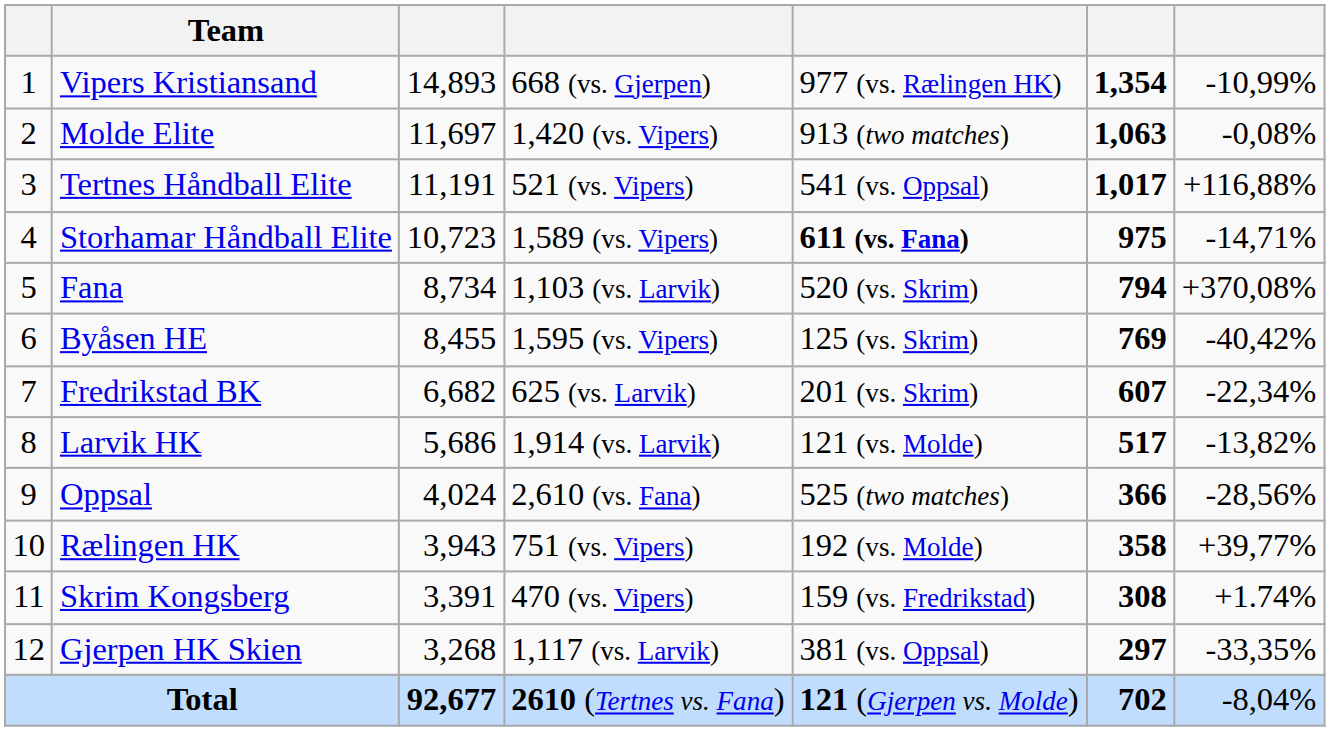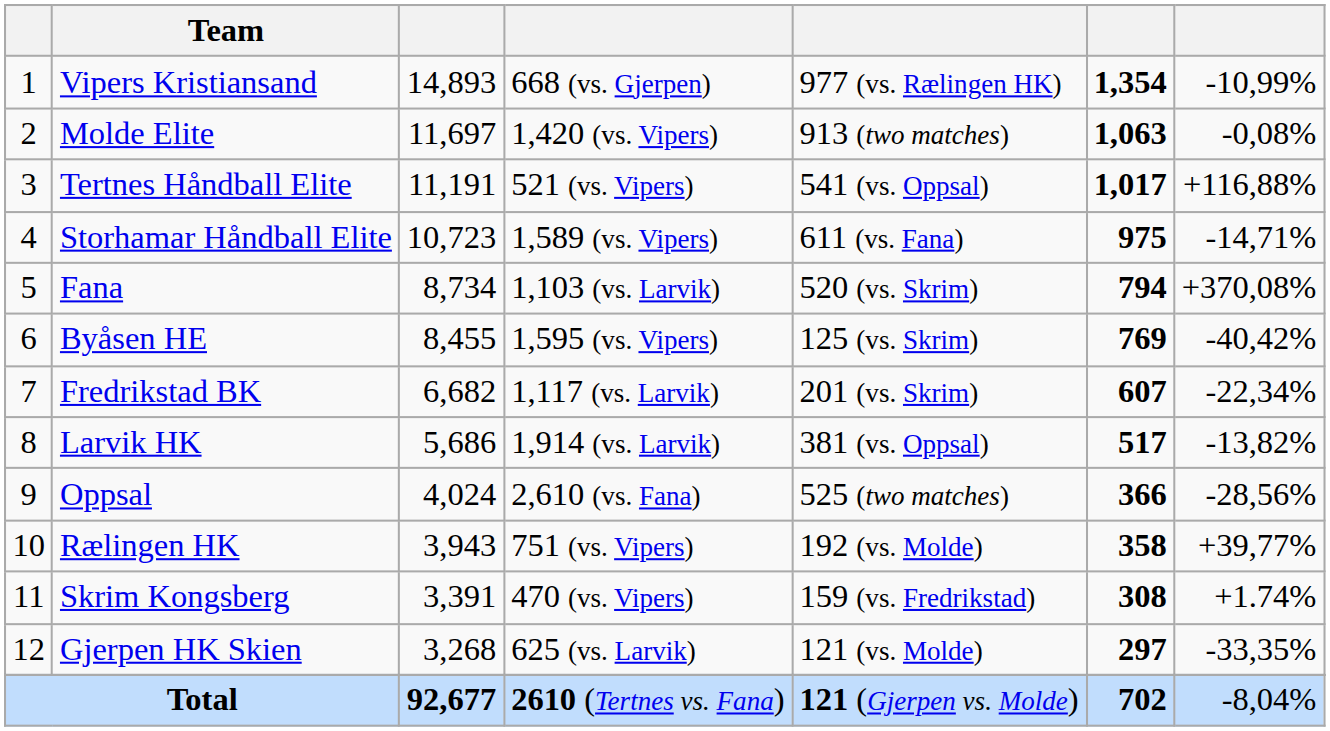Storhamar Håndball Elite | column 5: bold -> normal
Fredrikstad BK | column 4: 625 (vs. Larvik) -> 1,117 (vs. Larvik)
Larvik HK | column 5: 121 (vs. Molde) -> 381 (vs. Oppsal)
Gjerpen HK Skien | column 4: 1,117 (vs. Larvik) -> 625 (vs. Larvik)
Gjerpen HK Skien | column 5: 381 (vs. Oppsal) -> 121 (vs. Molde)
